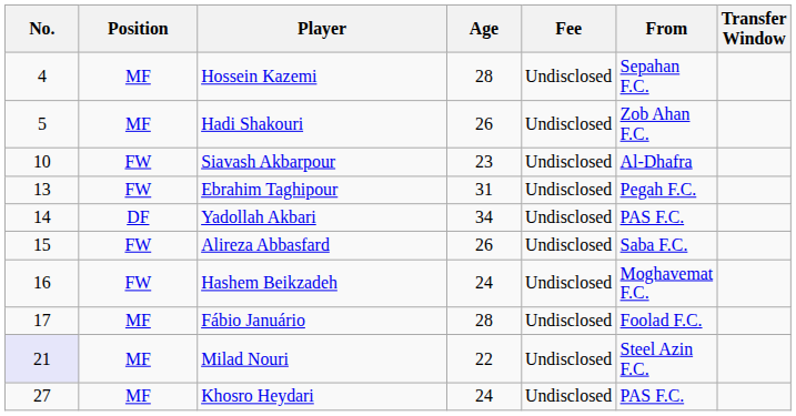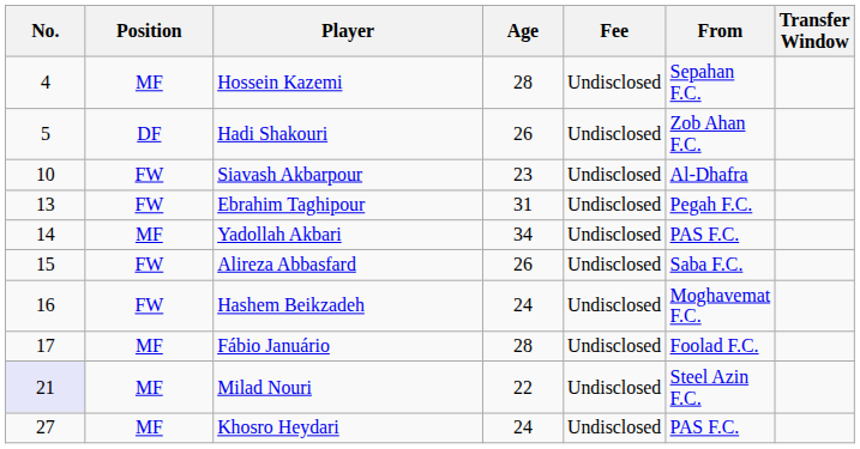Hadi Shakouri | Position: MF -> DF
Yadollah Akbari | Position: DF -> MF
